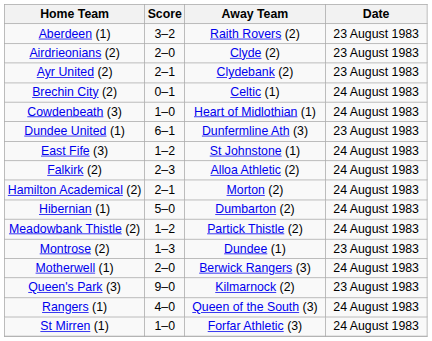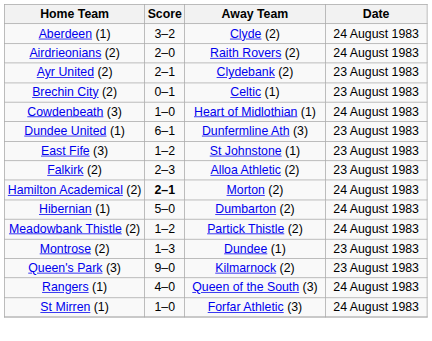Aberdeen (1) | Away Team: Raith Rovers (2) -> Clyde (2)
Aberdeen (1) | Date: 23 August 1983 -> 24 August 1983
Airdrieonians (2) | Away Team: Clyde (2) -> Raith Rovers (2)
Airdrieonians (2) | Date: 23 August 1983 -> 24 August 1983
Brechin City (2) | Date: 24 August 1983 -> 23 August 1983
East Fife (3) | Date: 24 August 1983 -> 23 August 1983
Falkirk (2) | Date: 24 August 1983 -> 23 August 1983
Hamilton Academical (2) | Score: normal -> bold
- row: Motherwell (1) | 2–0 | Berwick Rangers (3) | 24 August 1983
